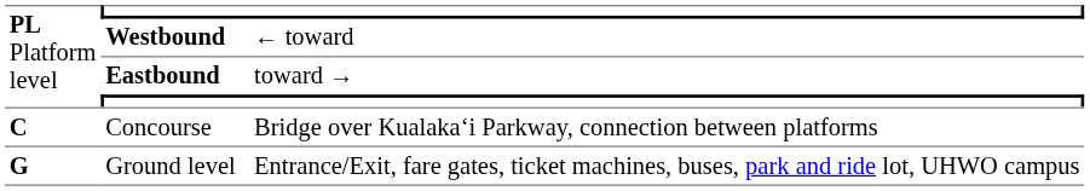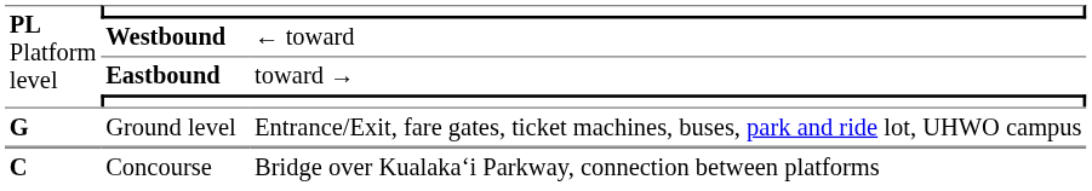rows swapped: Concourse <-> Ground level
